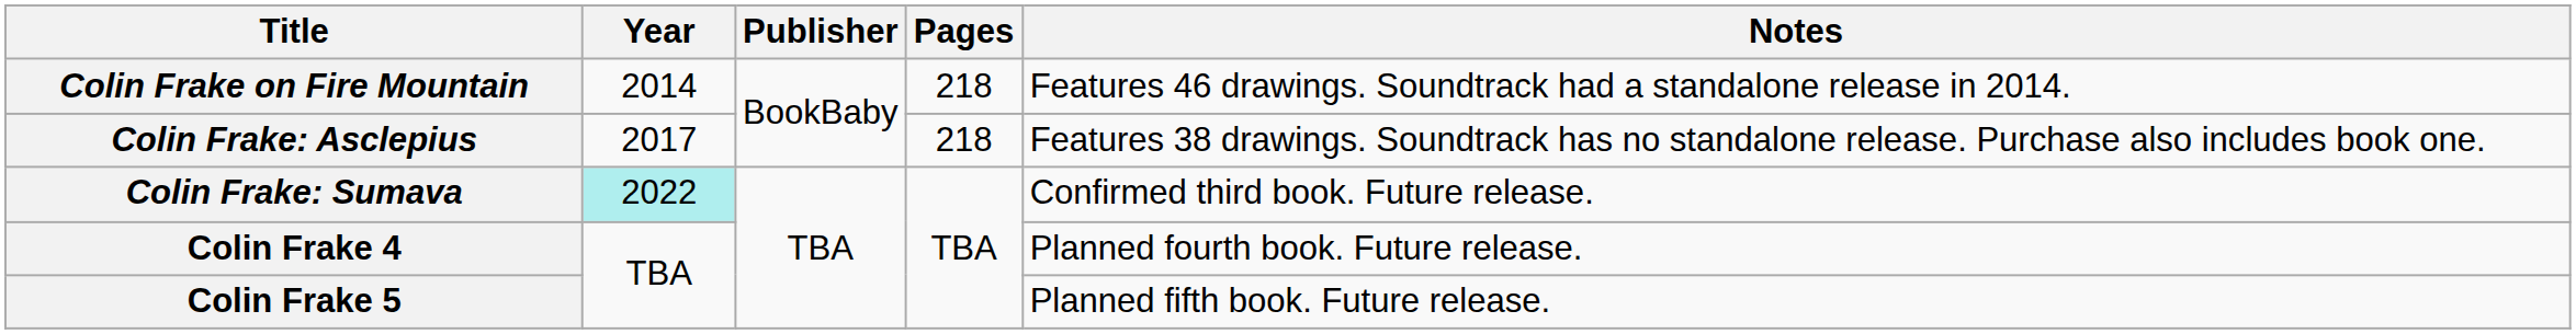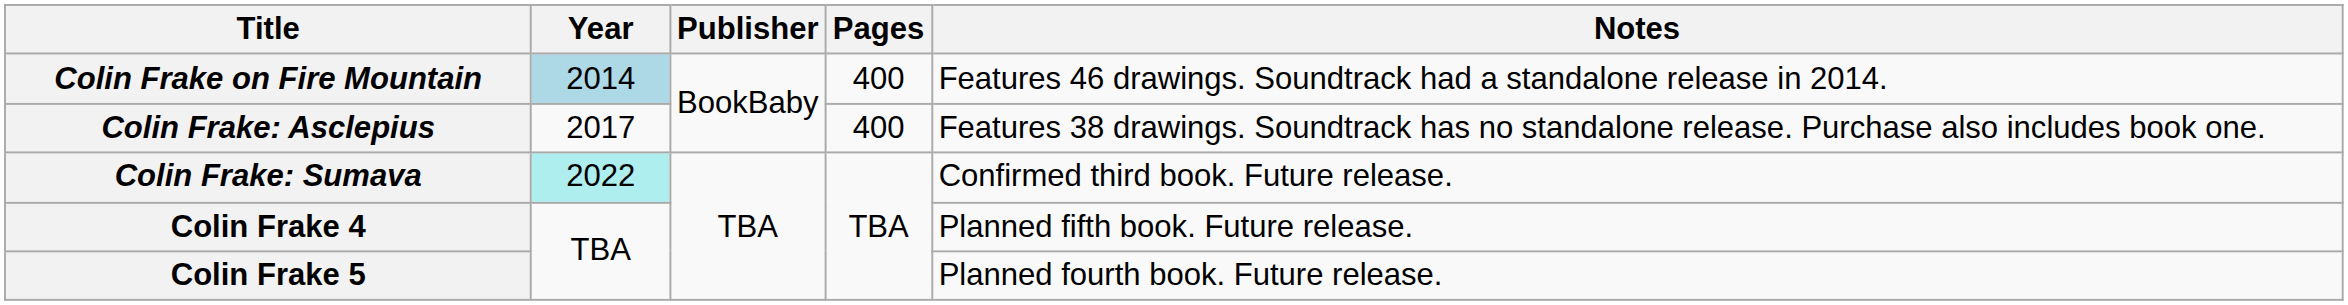Colin Frake on Fire Mountain | Year: no background -> lightblue background
Colin Frake on Fire Mountain | Pages: 218 -> 400
Colin Frake: Asclepius | Pages: 218 -> 400
Colin Frake 4 | Notes: Planned fourth book. Future release. -> Planned fifth book. Future release.
Colin Frake 5 | Notes: Planned fifth book. Future release. -> Planned fourth book. Future release.
